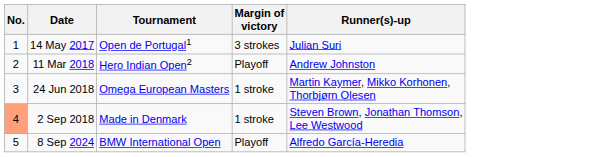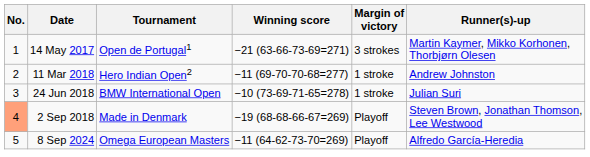+ column: Winning score | −21 (63-66-73-69=271) | −11 (69-70-70-68=277) | −10 (73-69-71-65=278) | −19 (68-68-66-67=269) | −11 (64-62-73-70=269)
14 May 2017 | Runner(s)-up: Julian Suri -> Martin Kaymer, Mikko Korhonen, Thorbjørn Olesen
11 Mar 2018 | Margin of victory: Playoff -> 1 stroke
24 Jun 2018 | Tournament: Omega European Masters -> BMW International Open
24 Jun 2018 | Runner(s)-up: Martin Kaymer, Mikko Korhonen, Thorbjørn Olesen -> Julian Suri
2 Sep 2018 | Margin of victory: 1 stroke -> Playoff
8 Sep 2024 | Tournament: BMW International Open -> Omega European Masters
